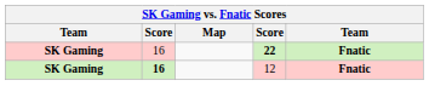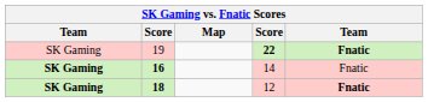22 | column 1: bold -> normal
22 | column 2: 16 -> 19
+ row: SK Gaming | 16 | 14 | Fnatic
12 | column 2: 16 -> 18
